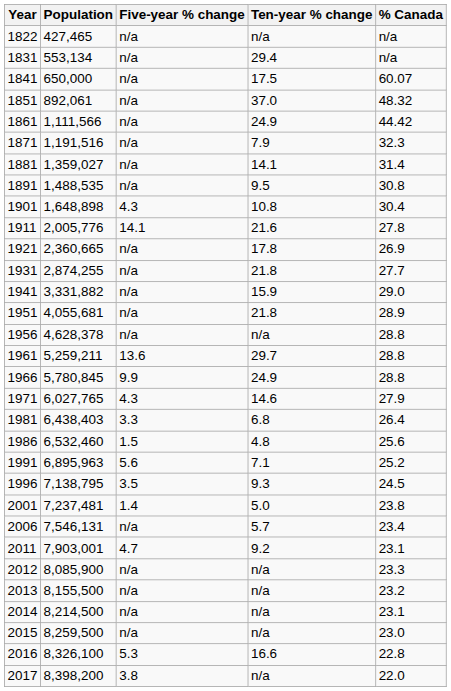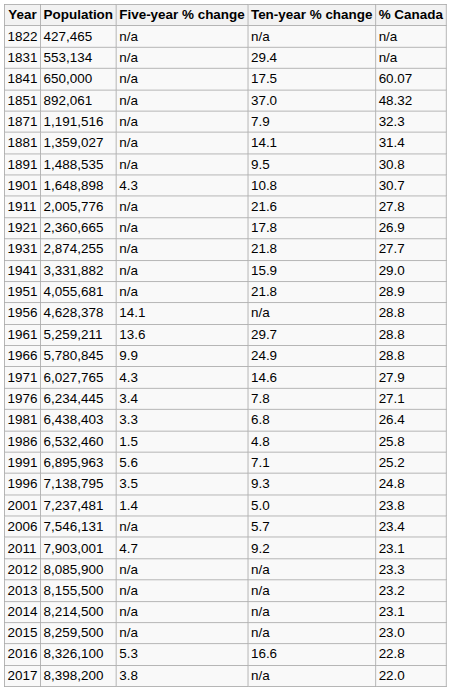- row: 1861 | 1,111,566 | n/a | 24.9 | 44.42
1901 | % Canada: 30.4 -> 30.7
1911 | Five-year % change: 14.1 -> n/a
1956 | Five-year % change: n/a -> 14.1
+ row: 1976 | 6,234,445 | 3.4 | 7.8 | 27.1
1986 | % Canada: 25.6 -> 25.8
1996 | % Canada: 24.5 -> 24.8
